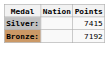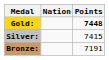+ row: Gold: | 7448
Bronze: | Points: 7192 -> 7191
